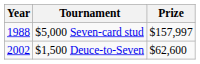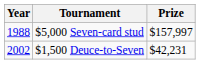$1,500 Deuce-to-Seven | Prize: $62,600 -> $42,231
